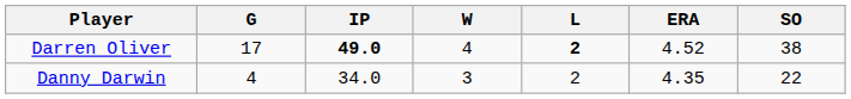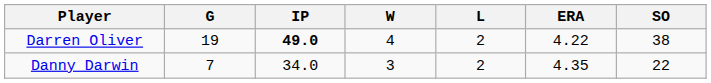Darren Oliver | G: 17 -> 19
Darren Oliver | L: bold -> normal
Darren Oliver | ERA: 4.52 -> 4.22
Danny Darwin | G: 4 -> 7
